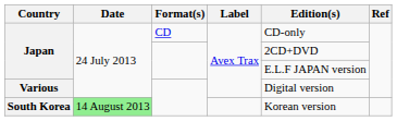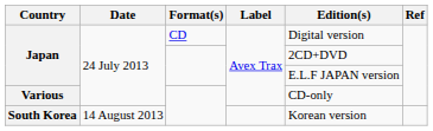Japan / CD | Edition(s): CD-only -> Digital version
Various | Edition(s): Digital version -> CD-only
South Korea | Date: lightgreen background -> no background
